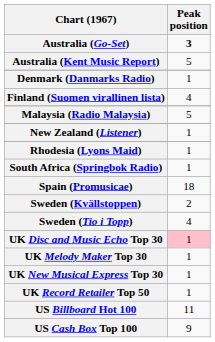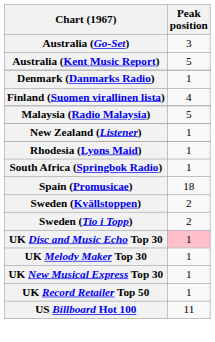Australia (Go-Set) | Peak position: bold -> normal
Sweden (Tio i Topp) | Peak position: 4 -> 2
- row: US Cash Box Top 100 | 9
